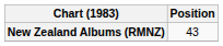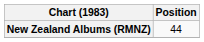New Zealand Albums (RMNZ) | Position: 43 -> 44
